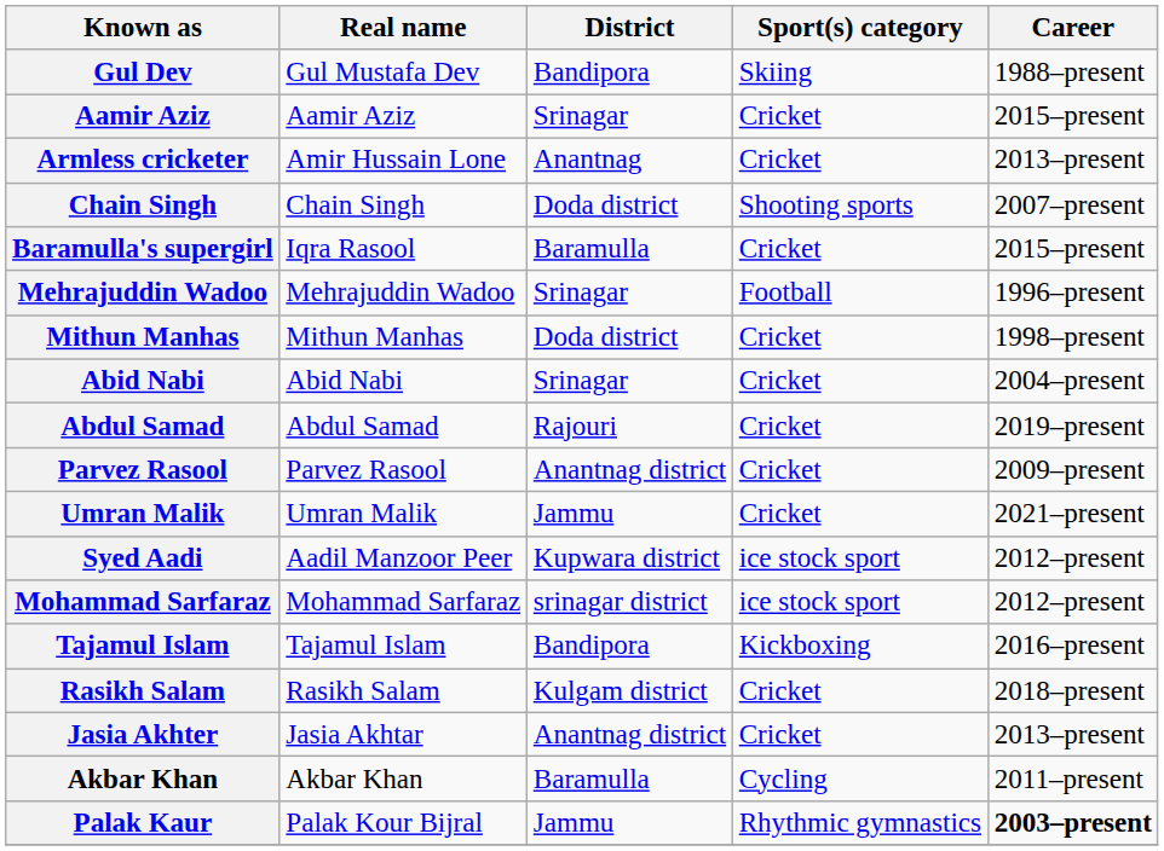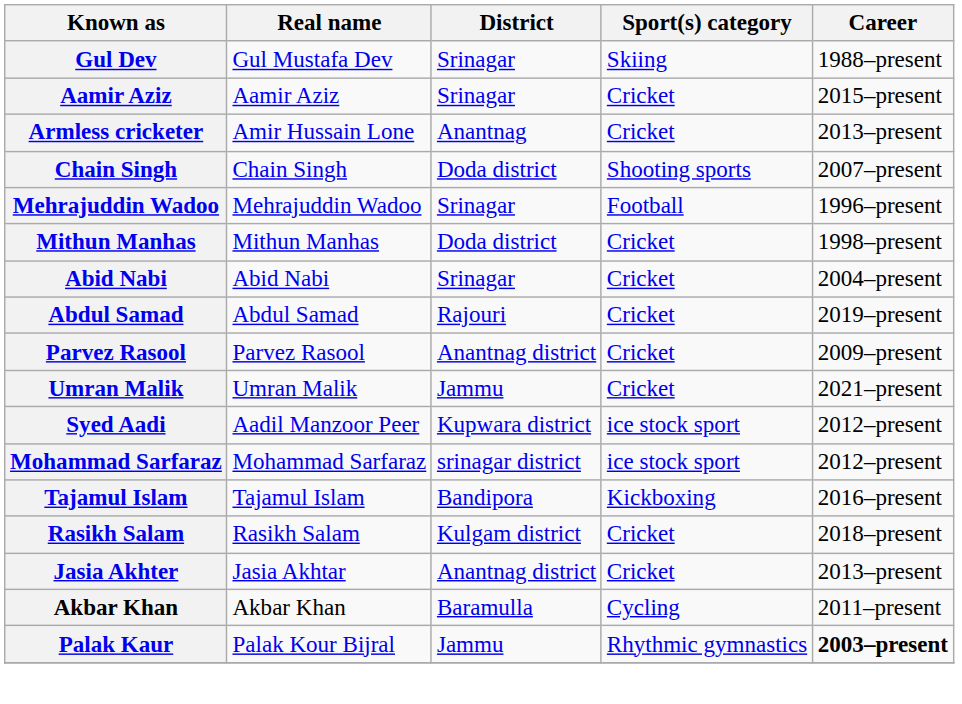Gul Dev | District: Bandipora -> Srinagar
- row: Baramulla's supergirl | Iqra Rasool | Baramulla | Cricket | 2015–present
